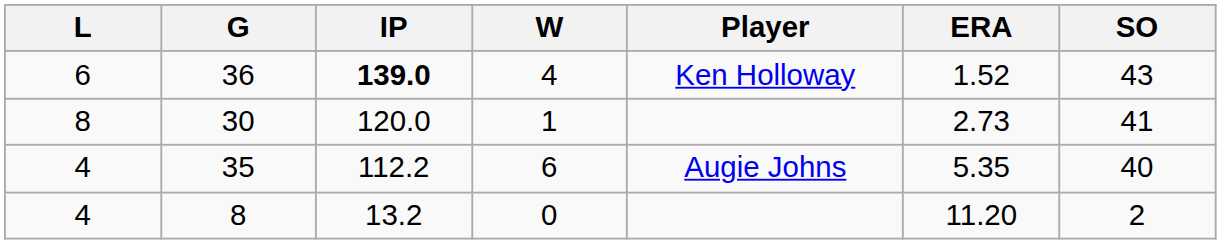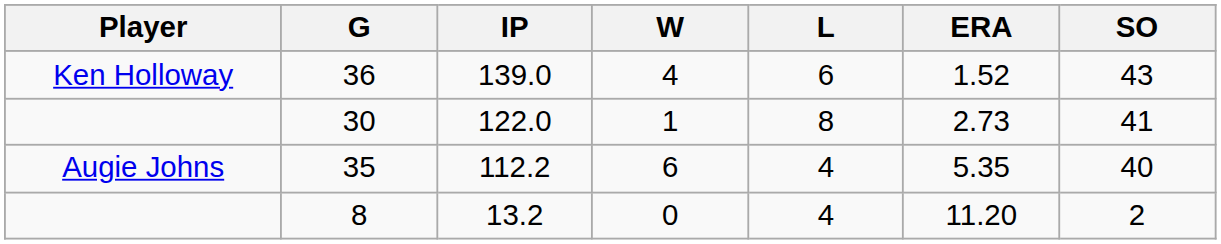columns swapped: Player <-> L
36 | IP: bold -> normal
30 | IP: 120.0 -> 122.0
